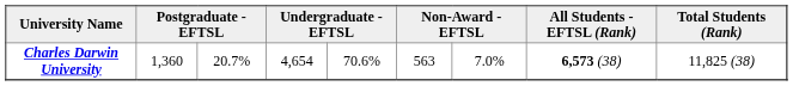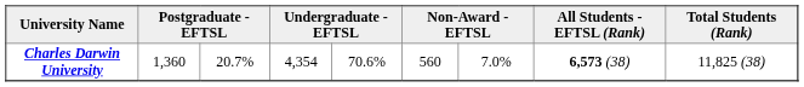Charles Darwin University | column 4: 4,654 -> 4,354
Charles Darwin University | column 6: 563 -> 560
